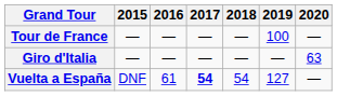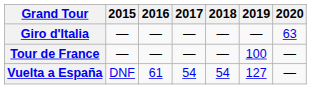rows swapped: Giro d'Italia <-> Tour de France
Vuelta a España | 2017: bold -> normal
